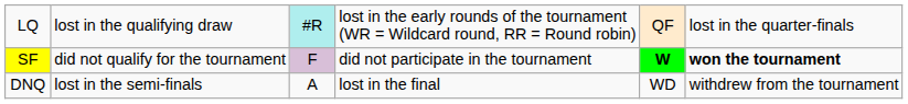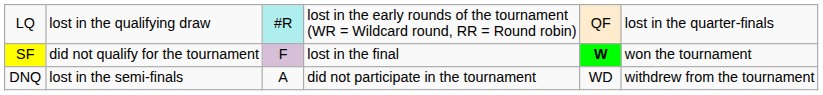SF | column 4: did not participate in the tournament -> lost in the final
SF | column 6: bold -> normal
DNQ | column 4: lost in the final -> did not participate in the tournament
